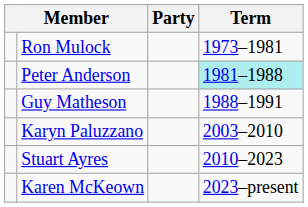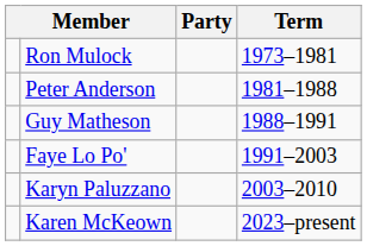Peter Anderson | Term: paleturquoise background -> no background
+ row: Faye Lo Po' | 1991–2003
- row: Stuart Ayres | 2010–2023
